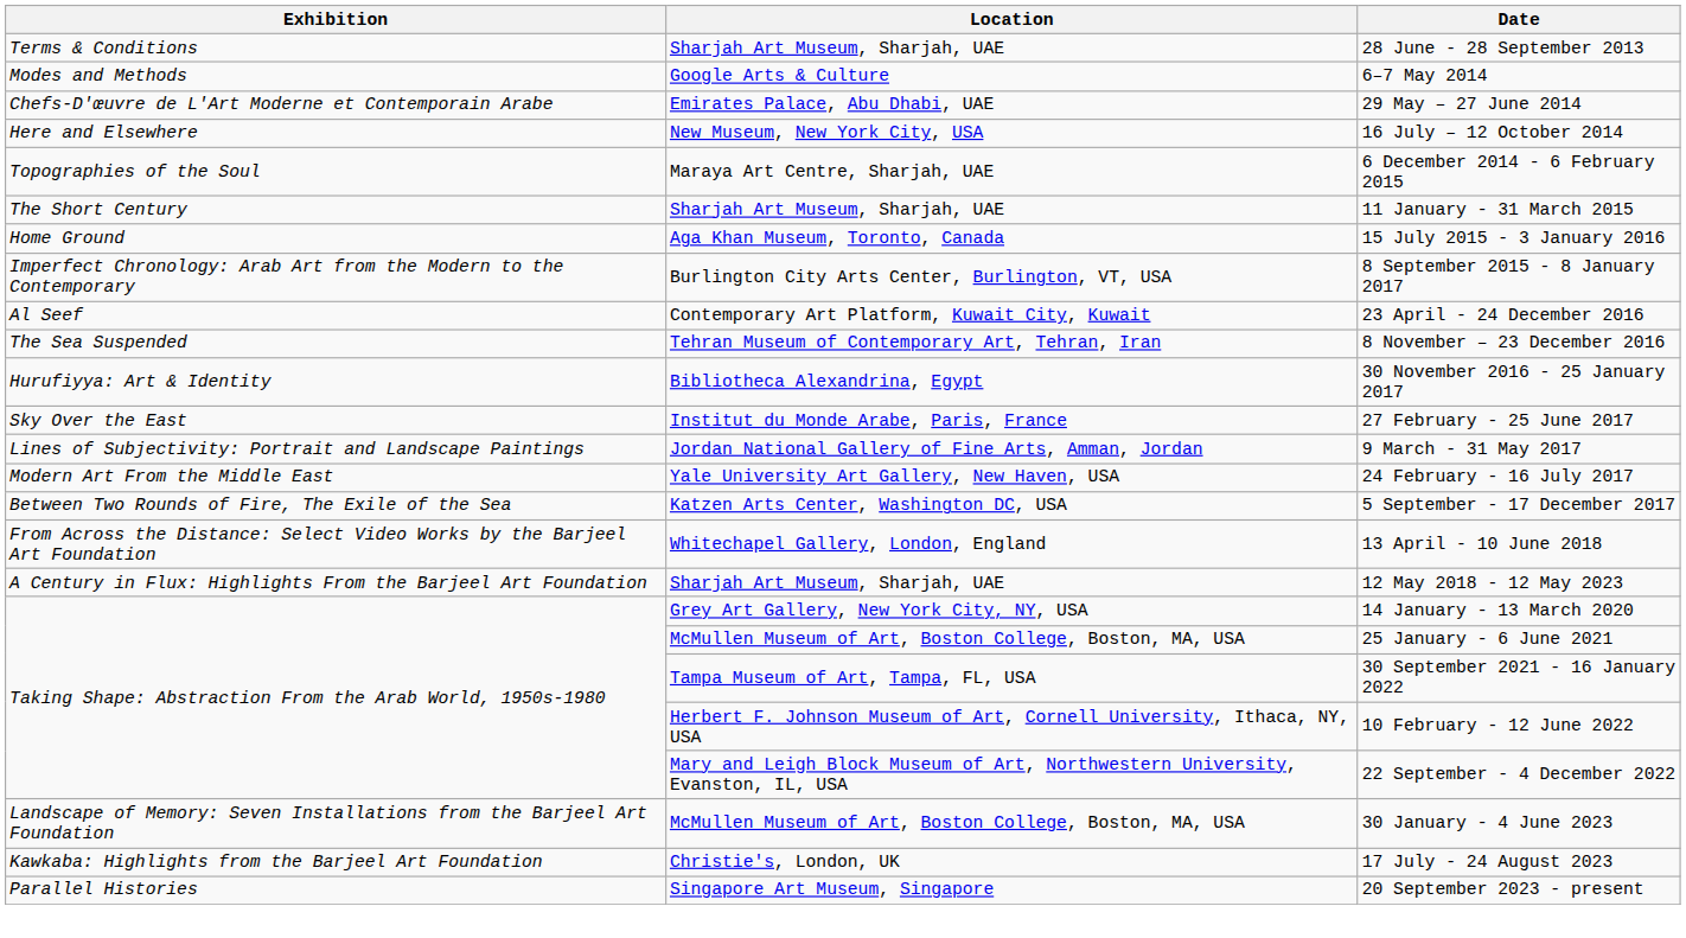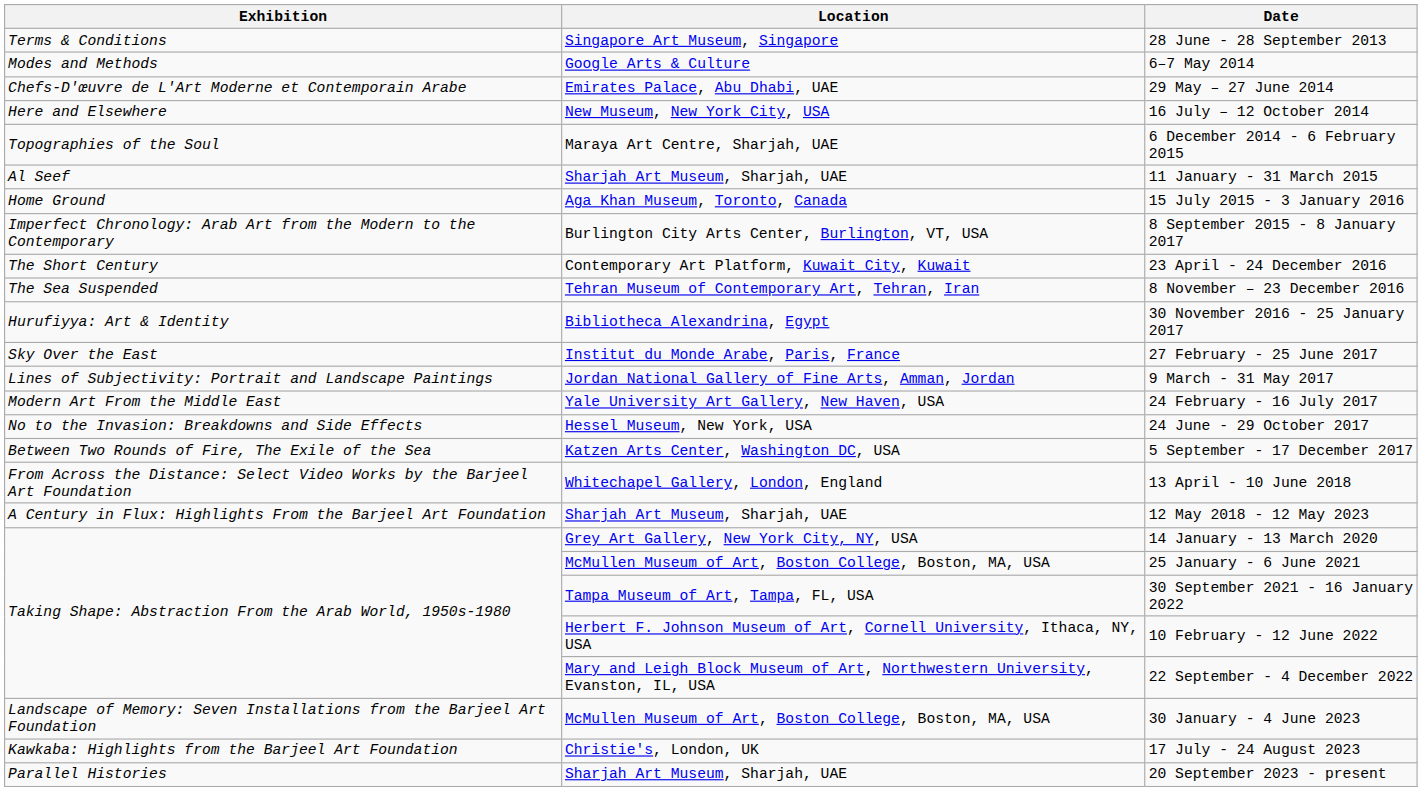28 June - 28 September 2013 | Location: Sharjah Art Museum, Sharjah, UAE -> Singapore Art Museum, Singapore
11 January - 31 March 2015 | Exhibition: The Short Century -> Al Seef
23 April - 24 December 2016 | Exhibition: Al Seef -> The Short Century
+ row: No to the Invasion: Breakdowns and Side Effects | Hessel Museum, New York, USA | 24 June - 29 October 2017
20 September 2023 - present | Location: Singapore Art Museum, Singapore -> Sharjah Art Museum, Sharjah, UAE
